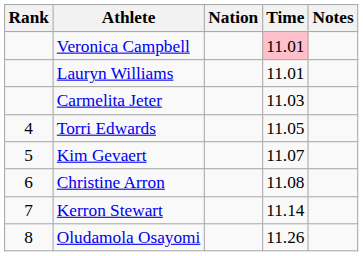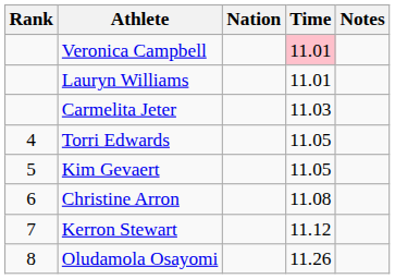Kim Gevaert | Time: 11.07 -> 11.05
Kerron Stewart | Time: 11.14 -> 11.12
